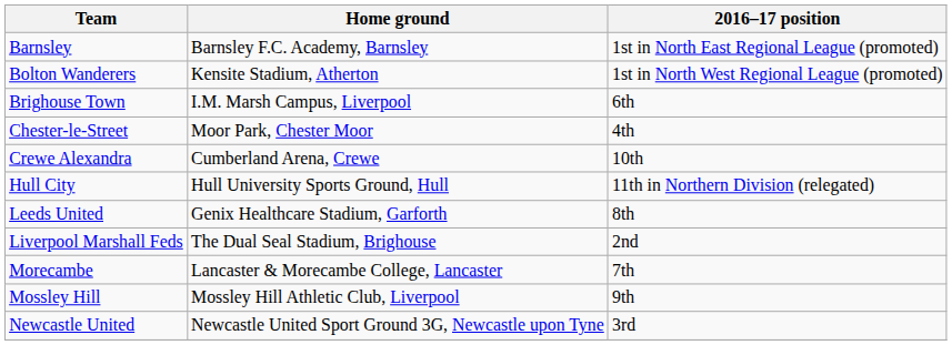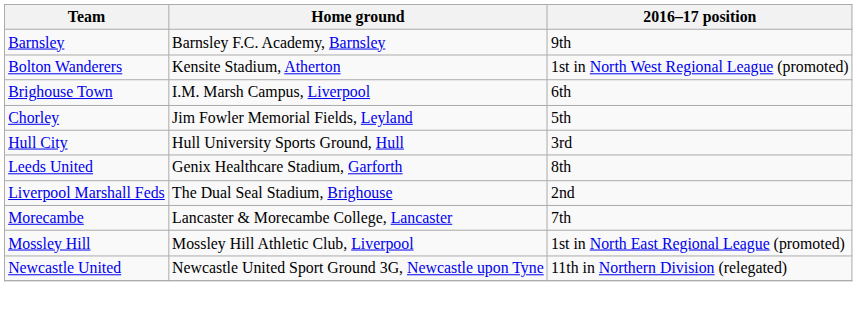Barnsley | 2016–17 position: 1st in North East Regional League (promoted) -> 9th
- row: Chester-le-Street | Moor Park, Chester Moor | 4th
+ row: Chorley | Jim Fowler Memorial Fields, Leyland | 5th
- row: Crewe Alexandra | Cumberland Arena, Crewe | 10th
Hull City | 2016–17 position: 11th in Northern Division (relegated) -> 3rd
Mossley Hill | 2016–17 position: 9th -> 1st in North East Regional League (promoted)
Newcastle United | 2016–17 position: 3rd -> 11th in Northern Division (relegated)
